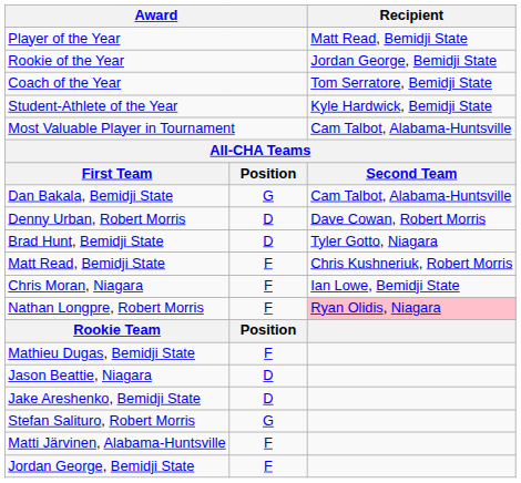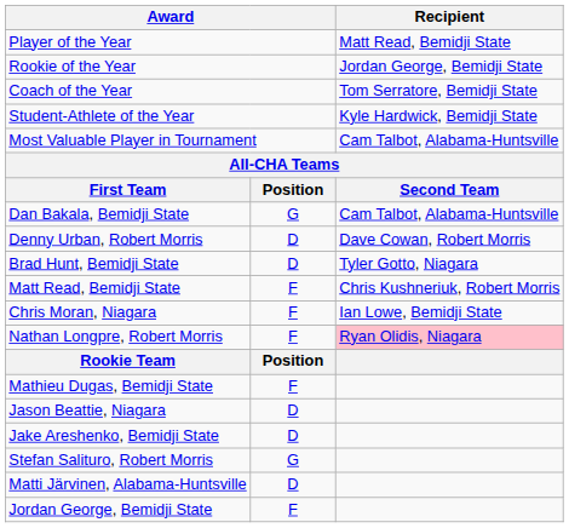Matti Järvinen, Alabama-Huntsville | column 2: F -> D
